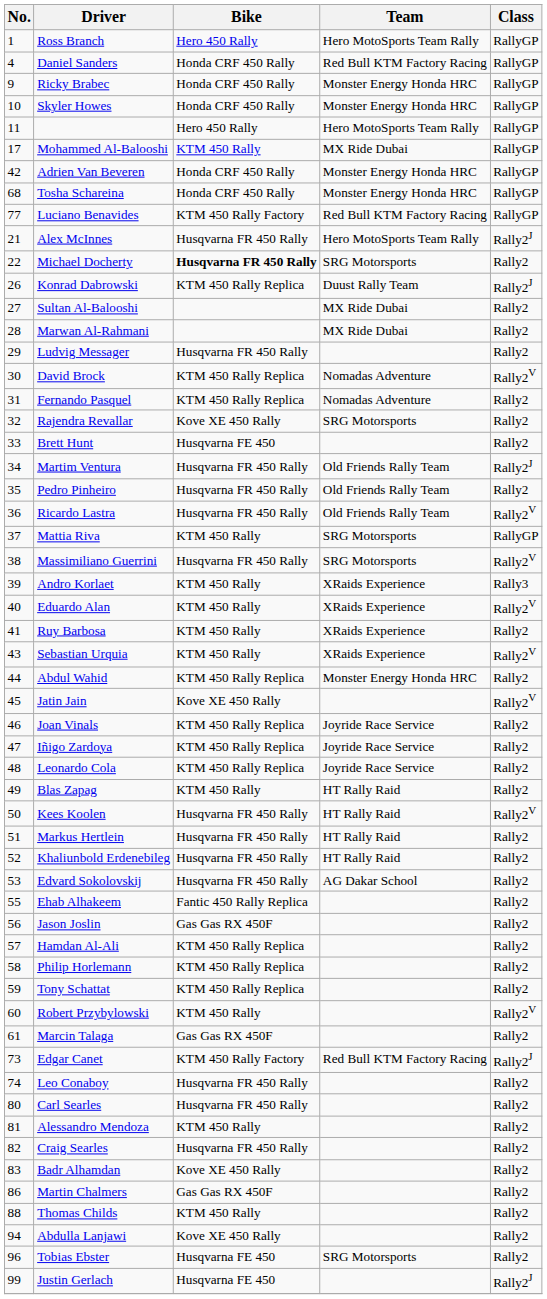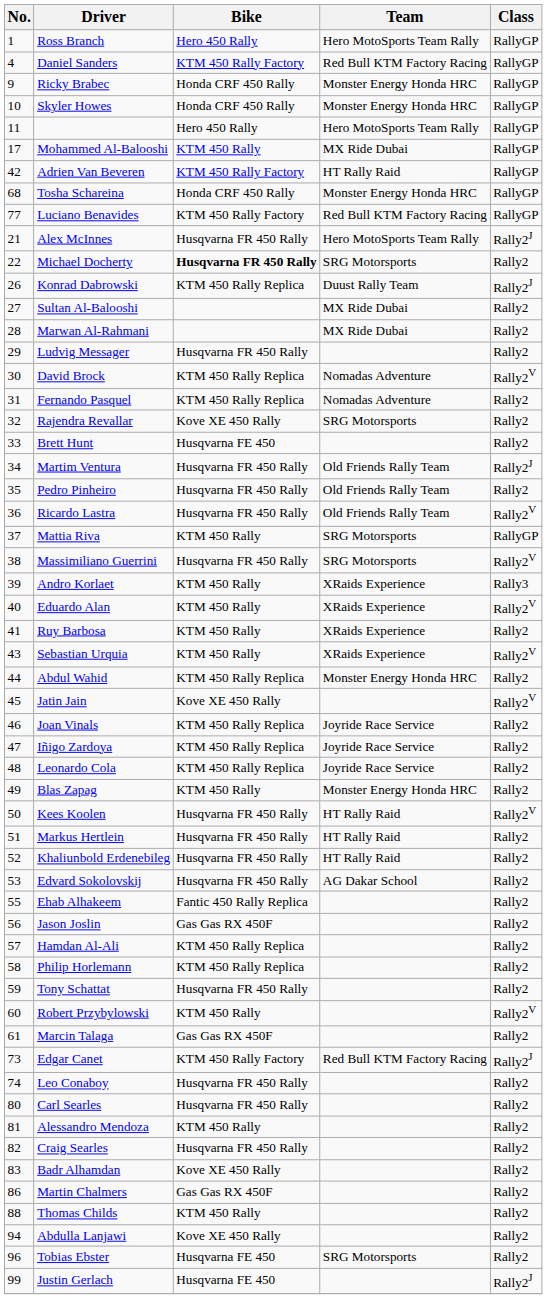Daniel Sanders | Bike: Honda CRF 450 Rally -> KTM 450 Rally Factory
Adrien Van Beveren | Bike: Honda CRF 450 Rally -> KTM 450 Rally Factory
Adrien Van Beveren | Team: Monster Energy Honda HRC -> HT Rally Raid
Blas Zapag | Team: HT Rally Raid -> Monster Energy Honda HRC
Tony Schattat | Bike: KTM 450 Rally Replica -> Husqvarna FR 450 Rally
